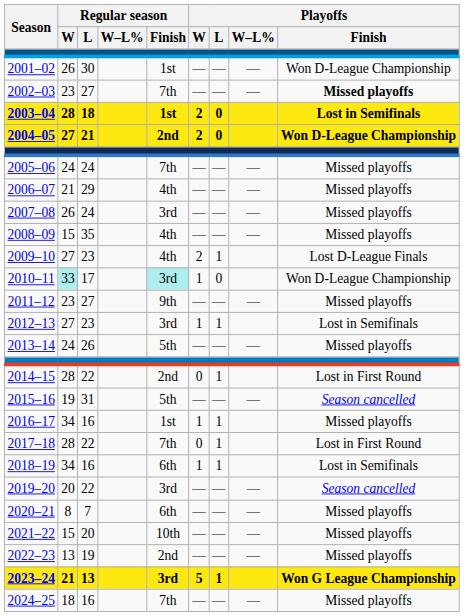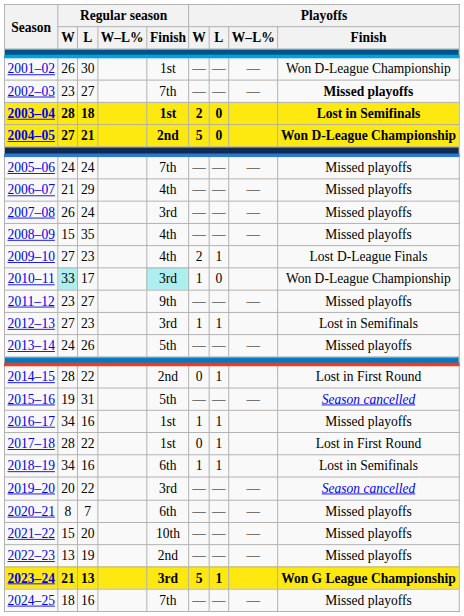2004–05 | Playoffs / W: 2 -> 5
2017–18 | Regular season / Finish: 7th -> 1st
